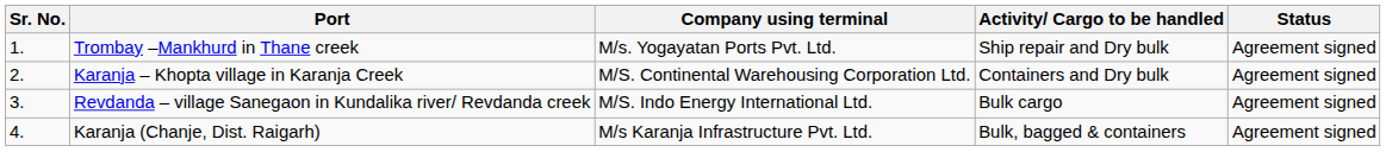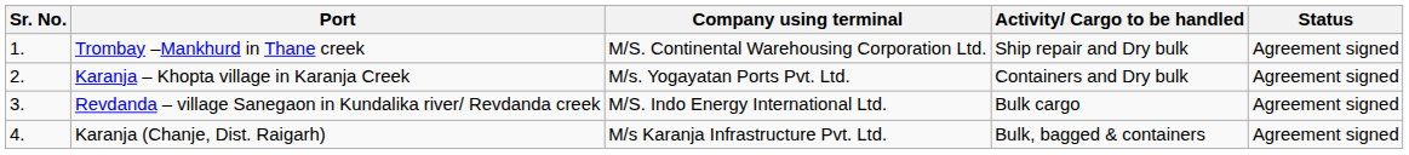Trombay –Mankhurd in Thane creek | Company using terminal: M/s. Yogayatan Ports Pvt. Ltd. -> M/S. Continental Warehousing Corporation Ltd.
Karanja – Khopta village in Karanja Creek | Company using terminal: M/S. Continental Warehousing Corporation Ltd. -> M/s. Yogayatan Ports Pvt. Ltd.
